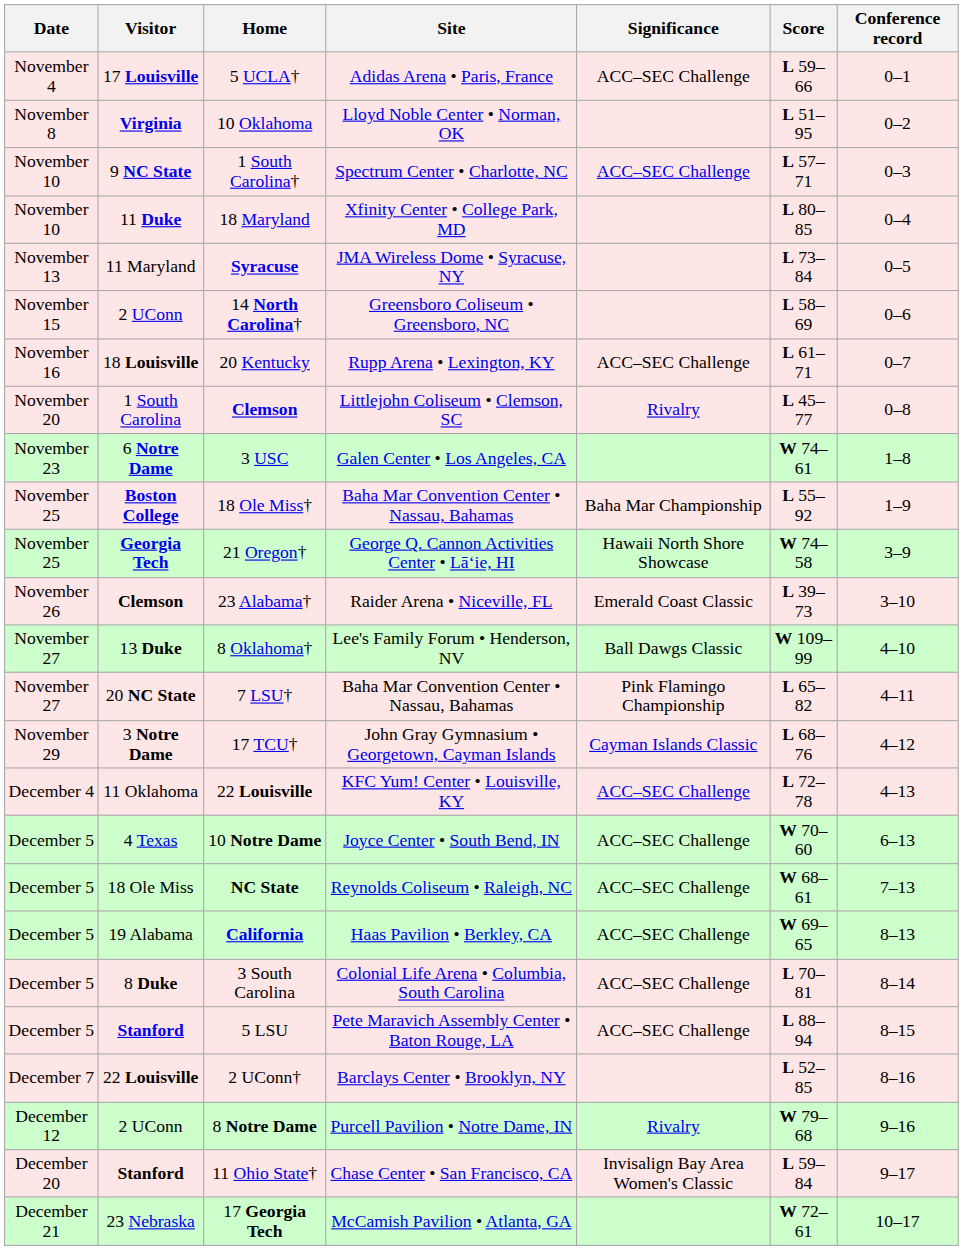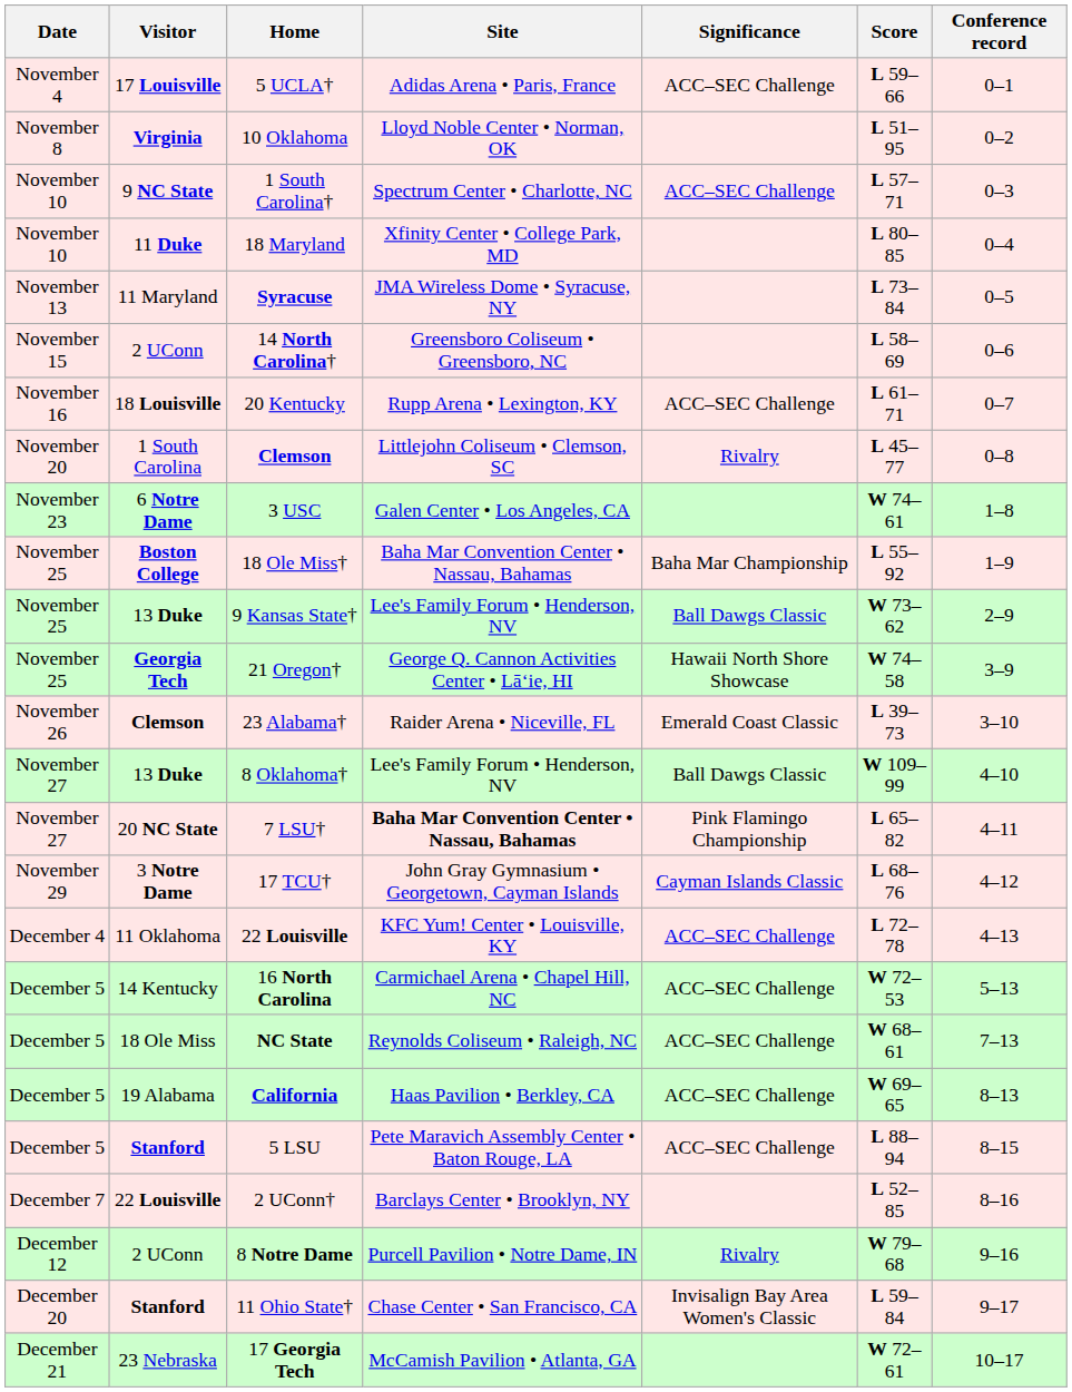+ row: November 25 | 13 Duke | 9 Kansas State† | Lee's Family Forum • Henderson, NV | Ball Dawgs Classic | W 73–62 | 2–9
7 LSU† | Site: normal -> bold
+ row: December 5 | 14 Kentucky | 16 North Carolina | Carmichael Arena • Chapel Hill, NC | ACC–SEC Challenge | W 72–53 | 5–13
- row: December 5 | 4 Texas | 10 Notre Dame | Joyce Center • South Bend, IN | ACC–SEC Challenge | W 70–60 | 6–13
- row: December 5 | 8 Duke | 3 South Carolina | Colonial Life Arena • Columbia, South Carolina | ACC–SEC Challenge | L 70–81 | 8–14
